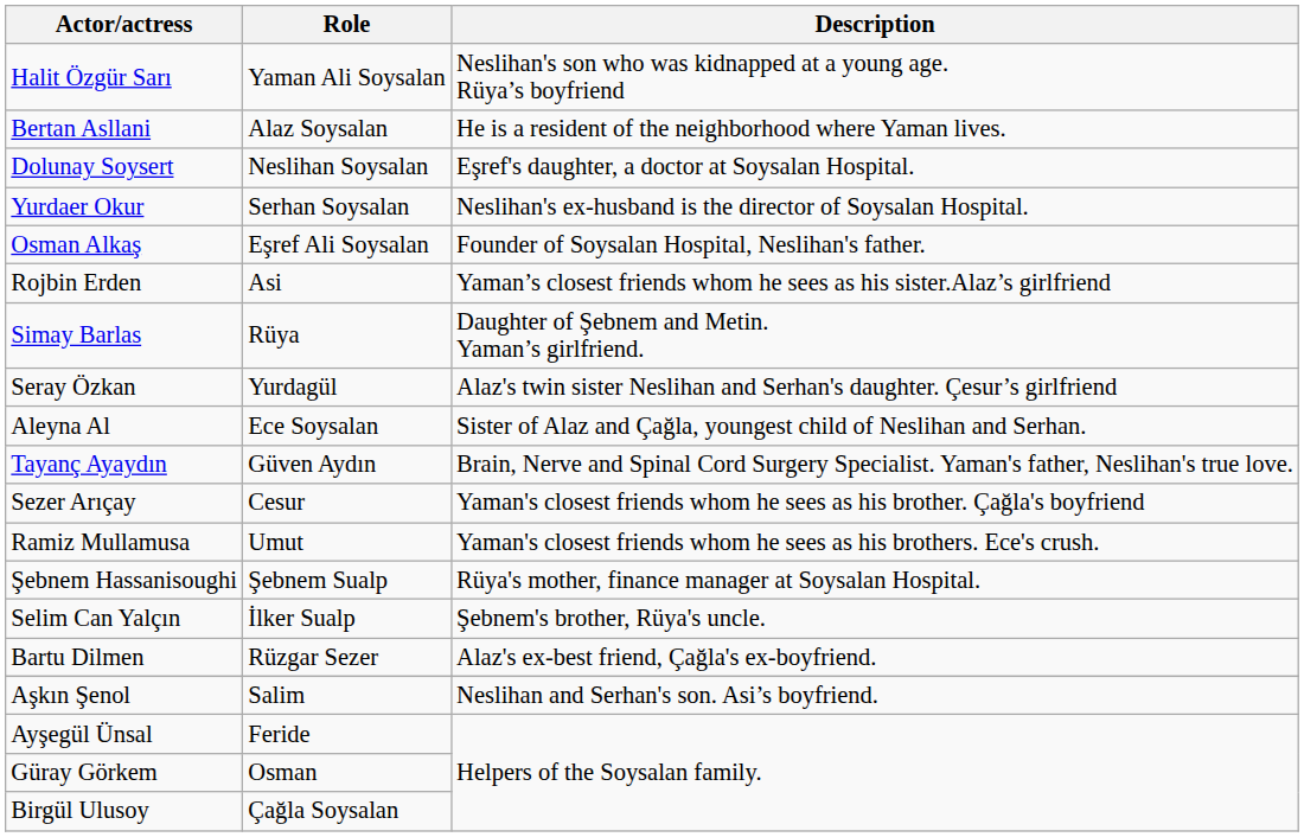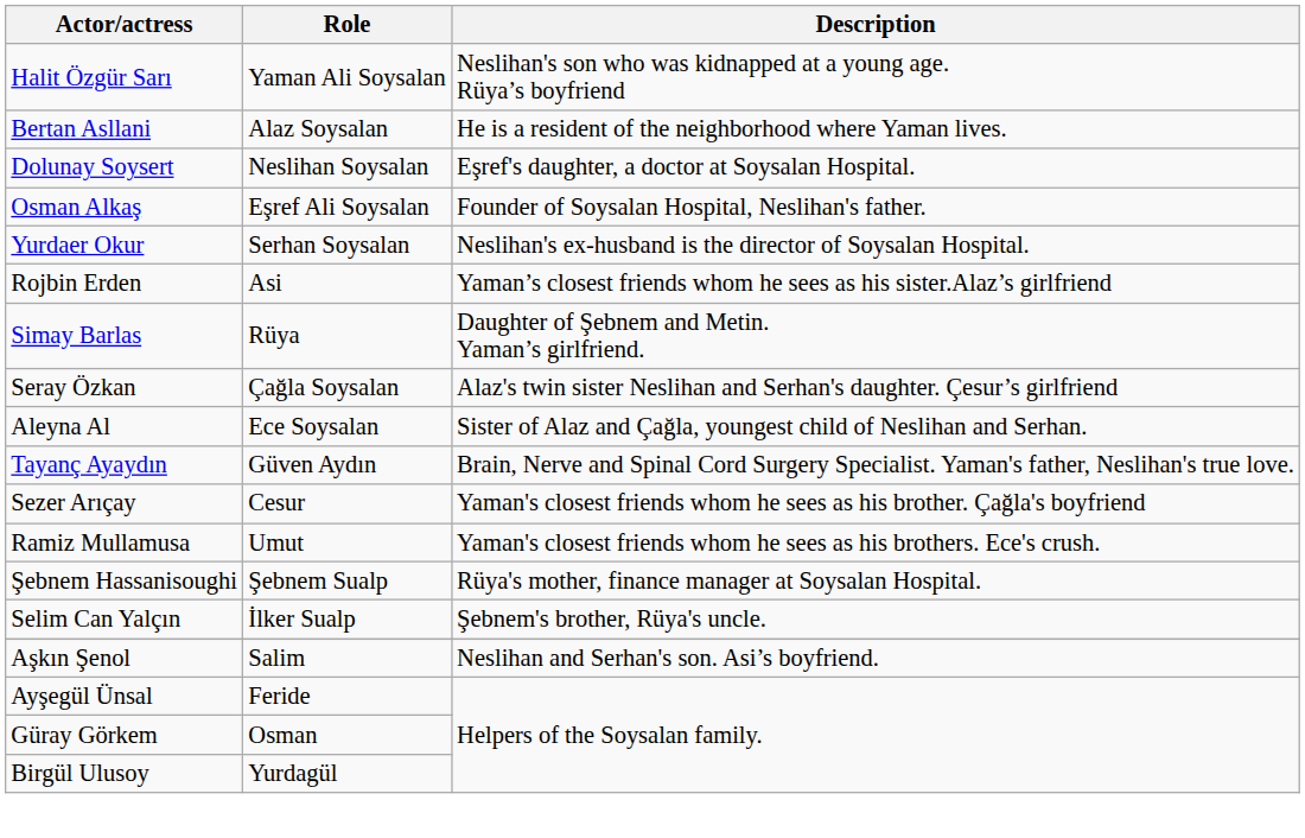rows swapped: Osman Alkaş <-> Yurdaer Okur
Seray Özkan | Role: Yurdagül -> Çağla Soysalan
- row: Bartu Dilmen | Rüzgar Sezer | Alaz's ex-best friend, Çağla's ex-boyfriend.
Birgül Ulusoy | Role: Çağla Soysalan -> Yurdagül
